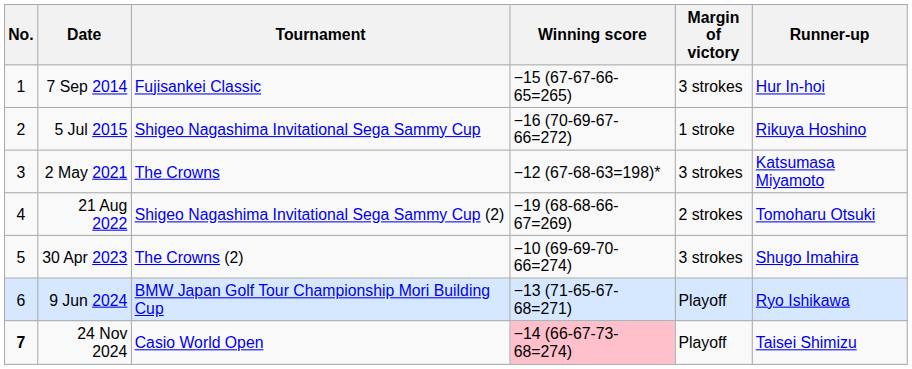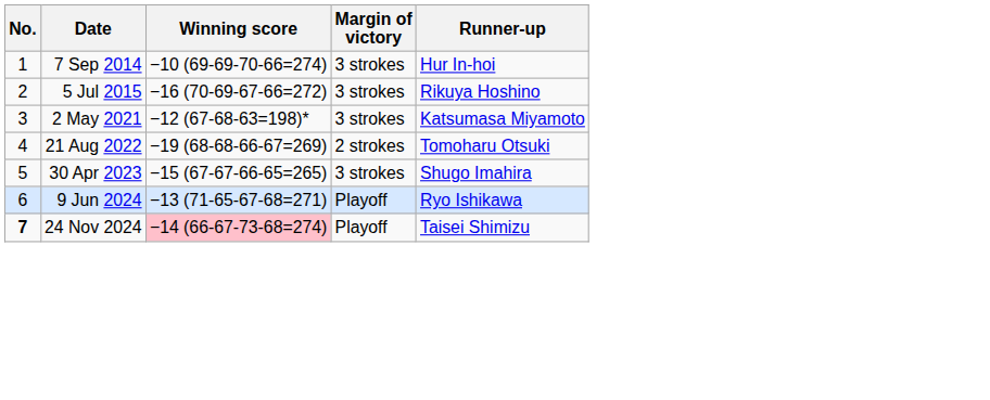- column: Tournament | Fujisankei Classic | Shigeo Nagashima Invitational Sega Sammy Cup | The Crowns | Shigeo Nagashima Invitational Sega Sammy Cup (2) | The Crowns (2) | BMW Japan Golf Tour Championship Mori Building Cup | Casio World Open
7 Sep 2014 | Winning score: −15 (67-67-66-65=265) -> −10 (69-69-70-66=274)
5 Jul 2015 | Margin of victory: 1 stroke -> 3 strokes
30 Apr 2023 | Winning score: −10 (69-69-70-66=274) -> −15 (67-67-66-65=265)
